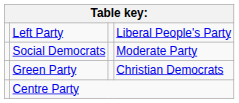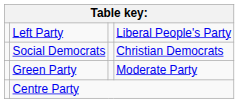Social Democrats | column 4: Moderate Party -> Christian Democrats
Green Party | column 4: Christian Democrats -> Moderate Party
